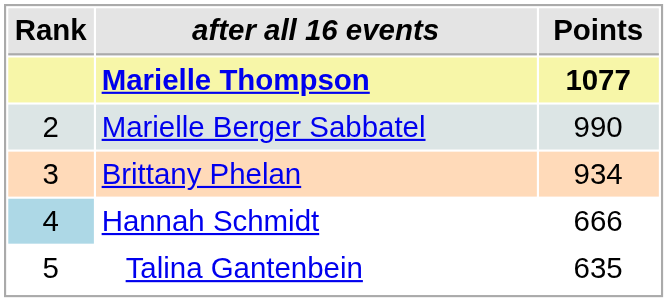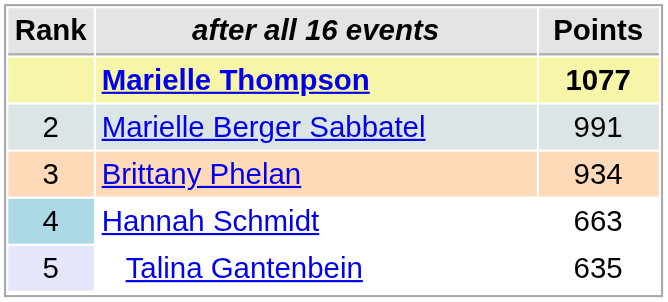Marielle Berger Sabbatel | Points: 990 -> 991
Hannah Schmidt | Points: 666 -> 663
Talina Gantenbein | Rank: no background -> lavender background
